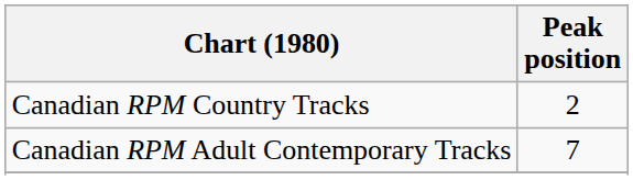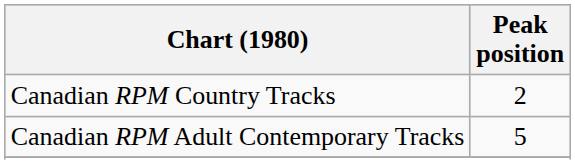Canadian RPM Adult Contemporary Tracks | Peak position: 7 -> 5
